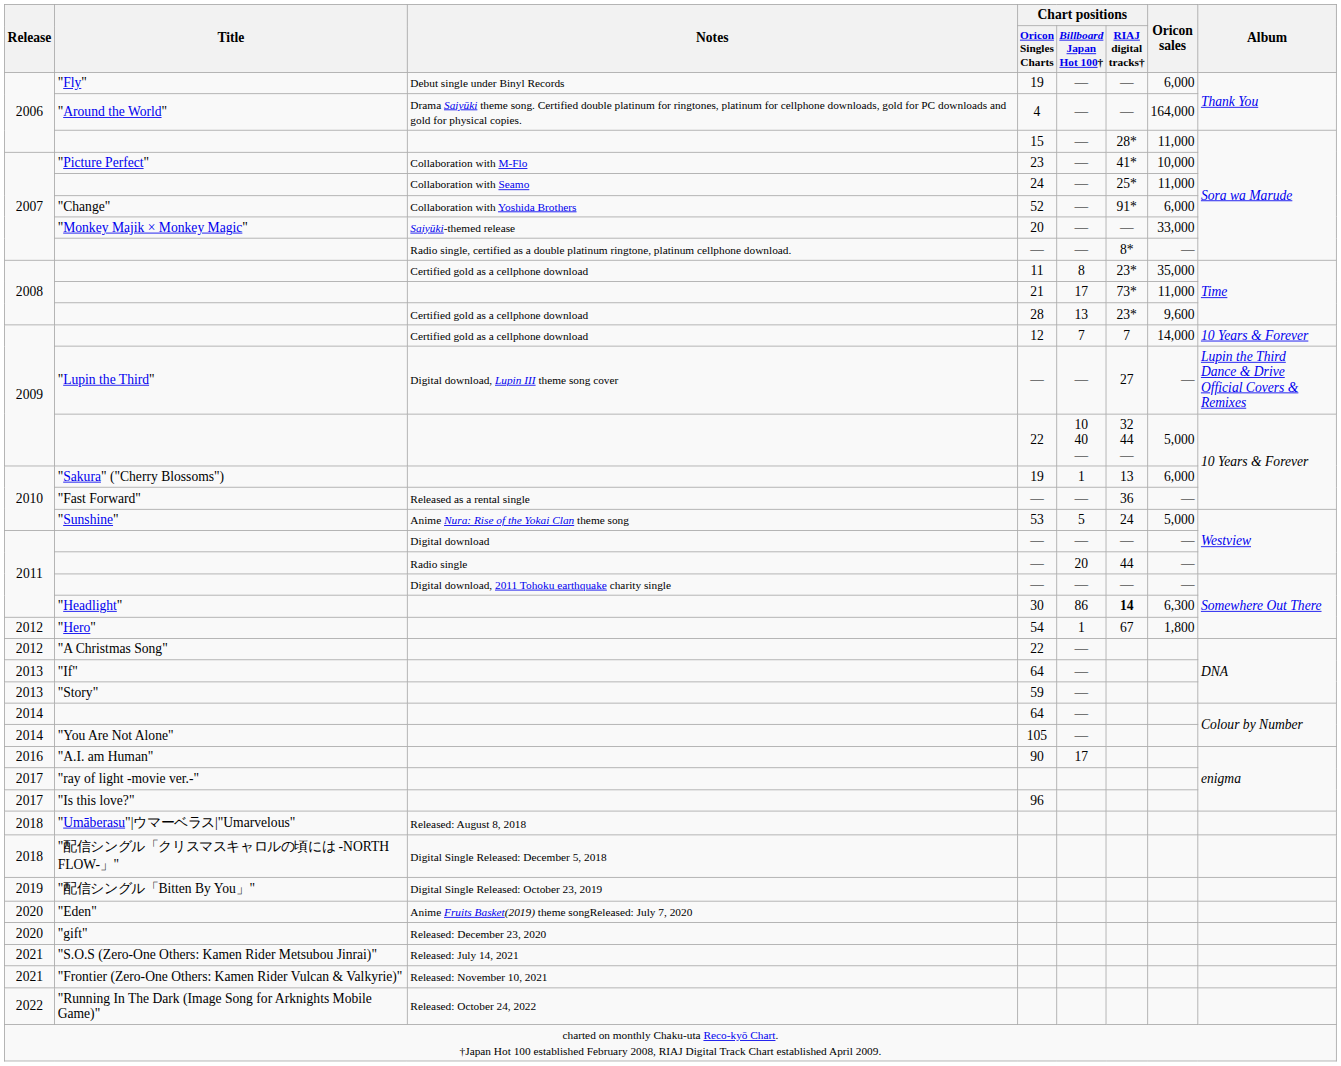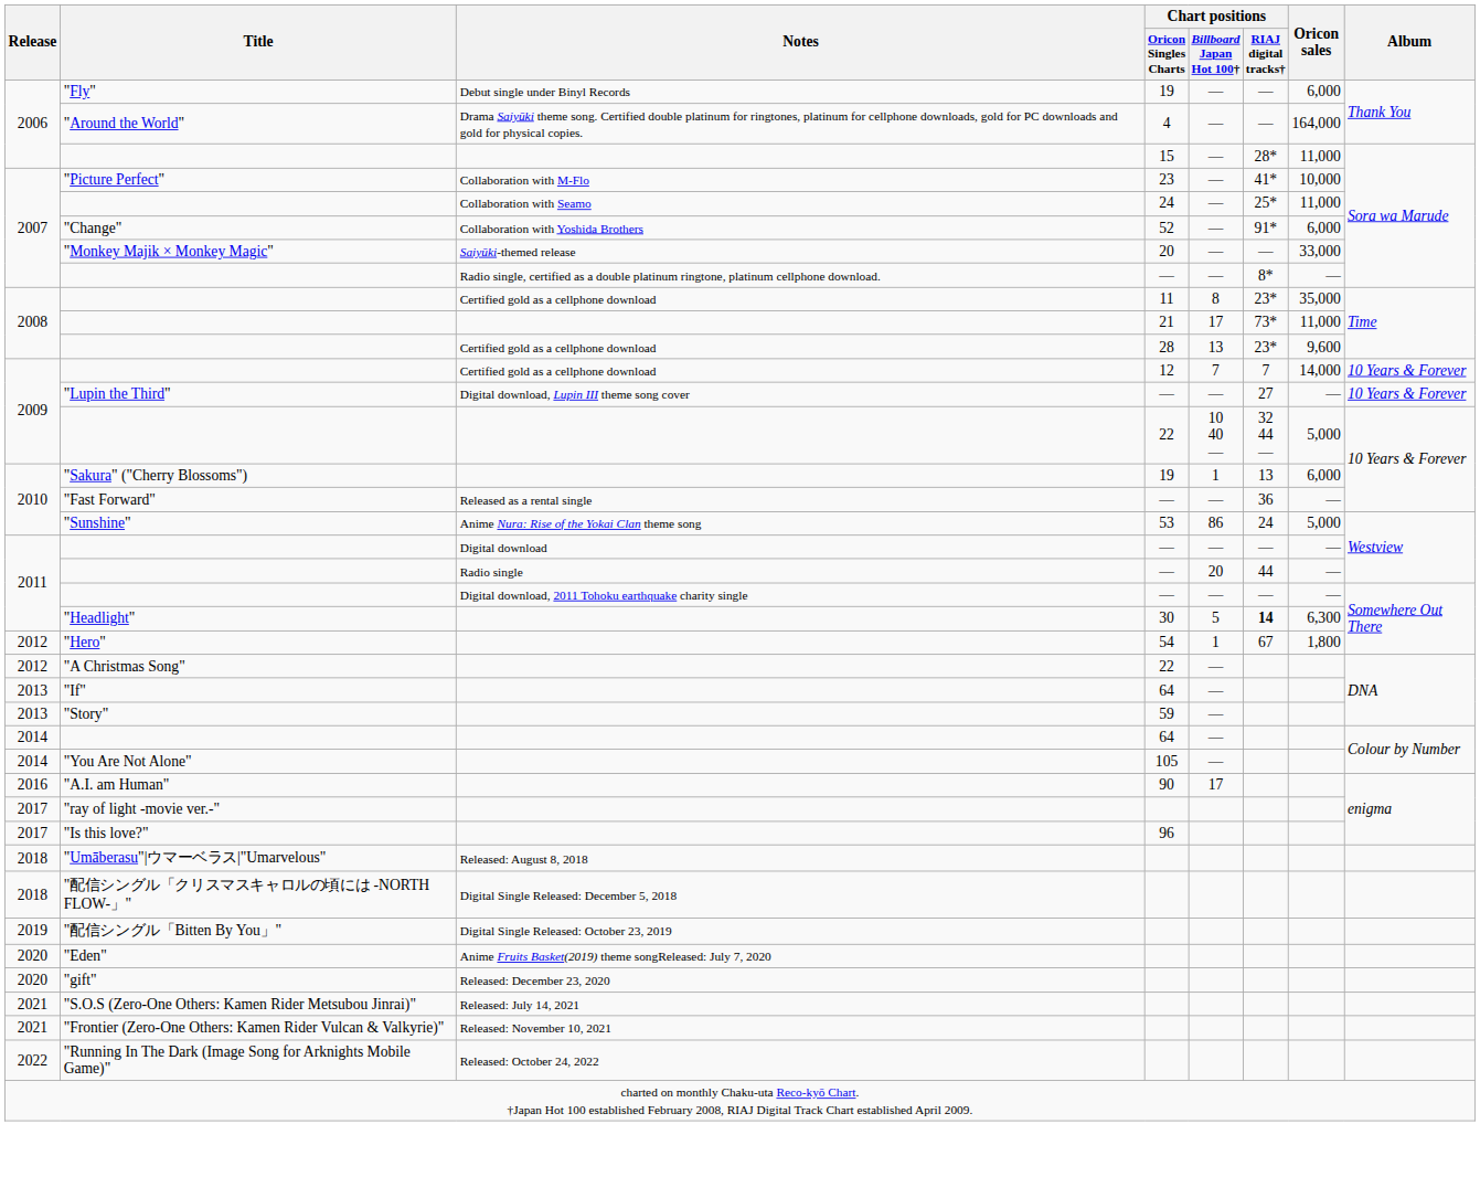"Lupin the Third" | Album: Lupin the Third Dance & Drive Official Covers & Remixes -> 10 Years & Forever
"Sunshine" | Chart positions / Billboard Japan Hot 100†: 5 -> 86
"Headlight" | Chart positions / Billboard Japan Hot 100†: 86 -> 5
